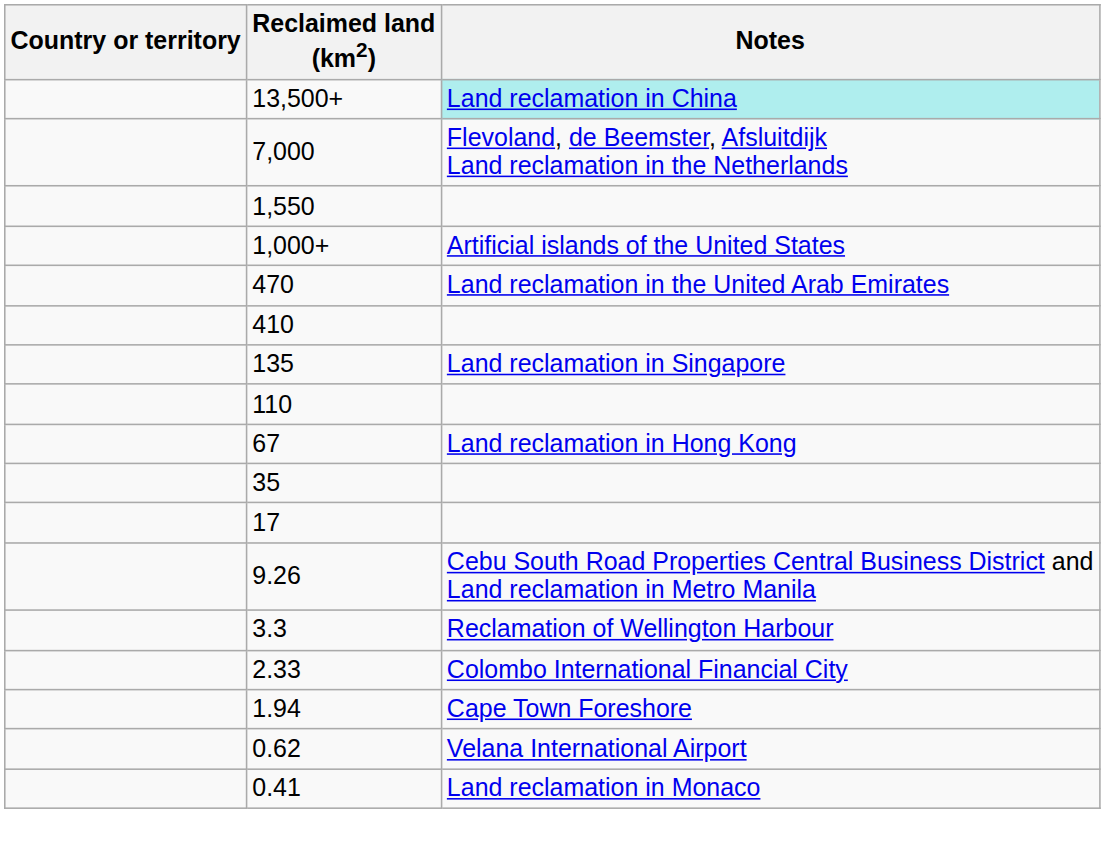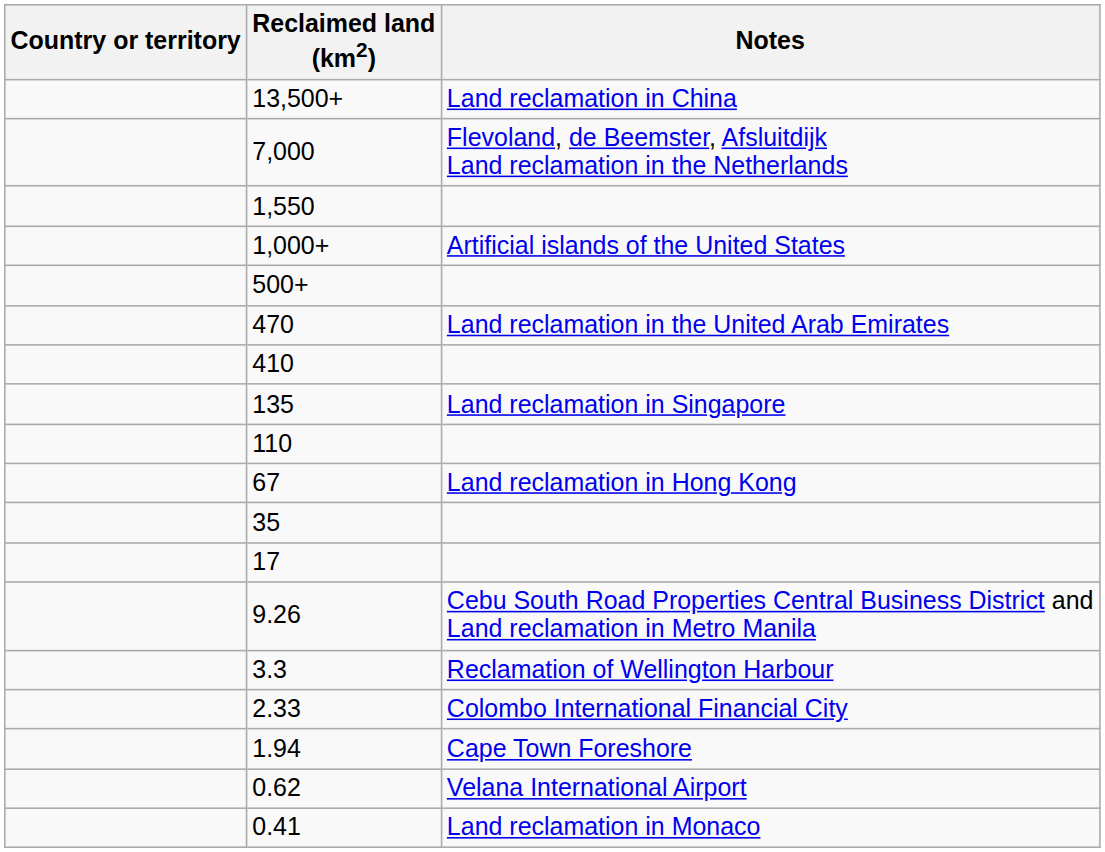13,500+ | Notes: paleturquoise background -> no background
+ row: 500+
